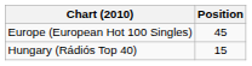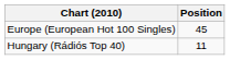Hungary (Rádiós Top 40) | Position: 15 -> 11
